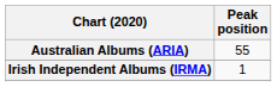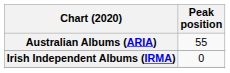Irish Independent Albums (IRMA) | Peak position: 1 -> 0
